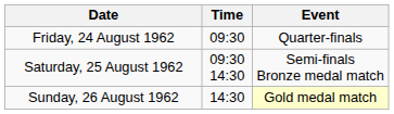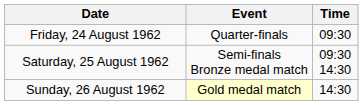columns swapped: Time <-> Event
